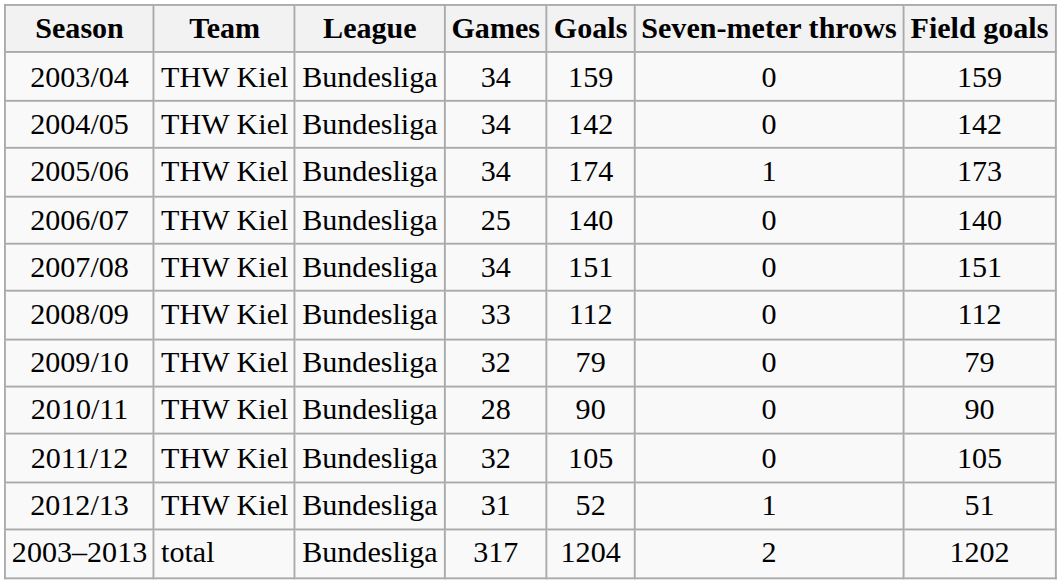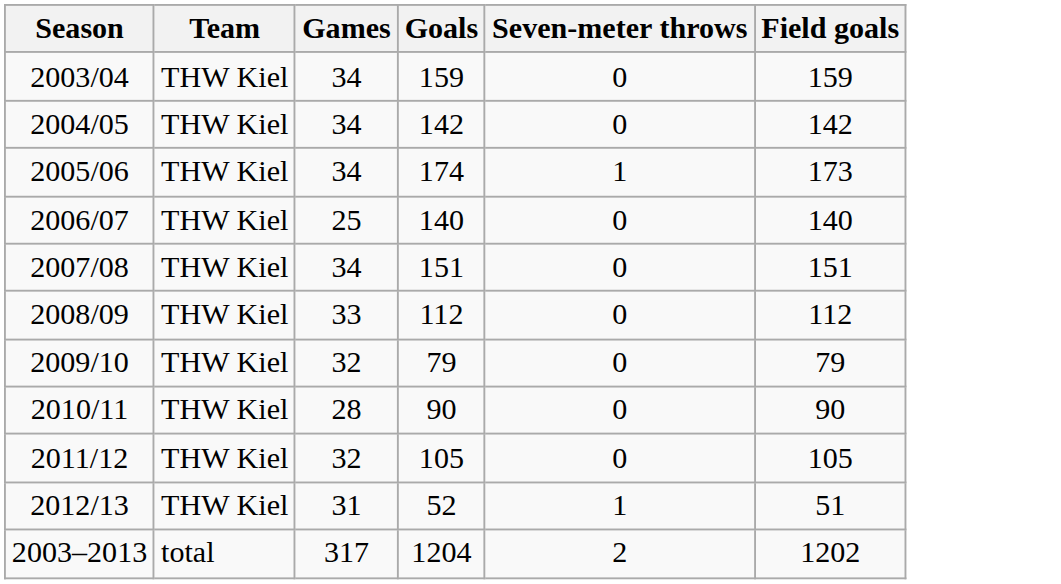- column: League | Bundesliga | Bundesliga | Bundesliga | Bundesliga | Bundesliga | Bundesliga | Bundesliga | Bundesliga | Bundesliga | Bundesliga | Bundesliga
